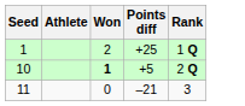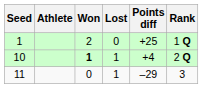+ column: Lost | 0 | 1 | 1
10 | Points diff: +5 -> +4
11 | Points diff: –21 -> –29
